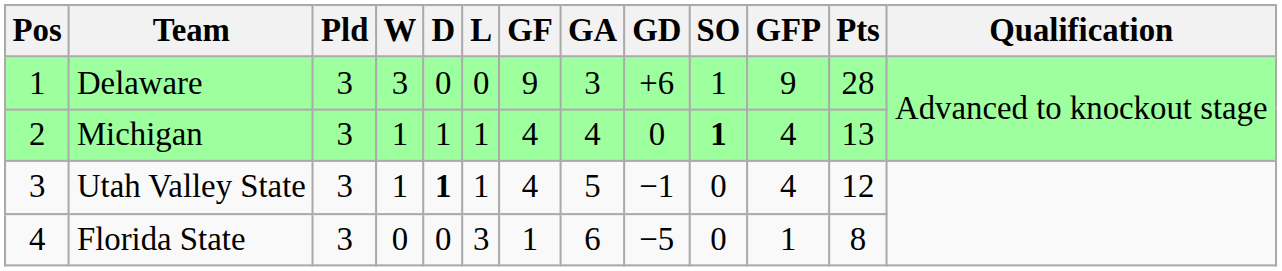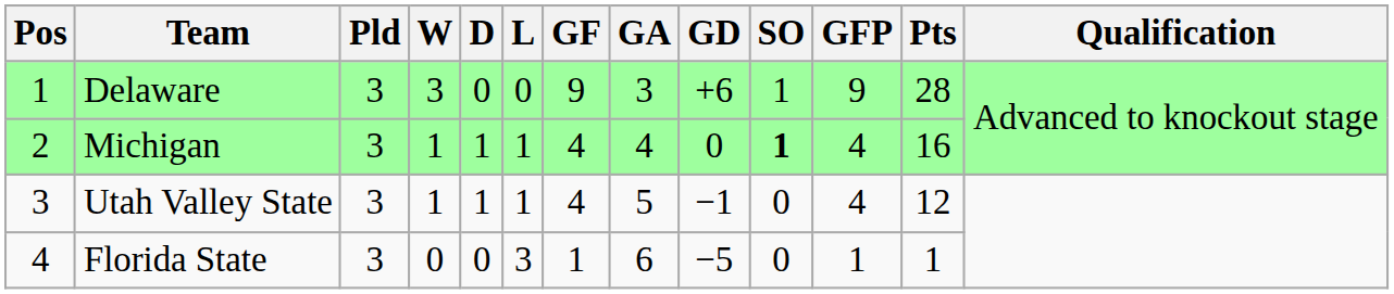Michigan | Pts: 13 -> 16
Utah Valley State | D: bold -> normal
Florida State | Pts: 8 -> 1
